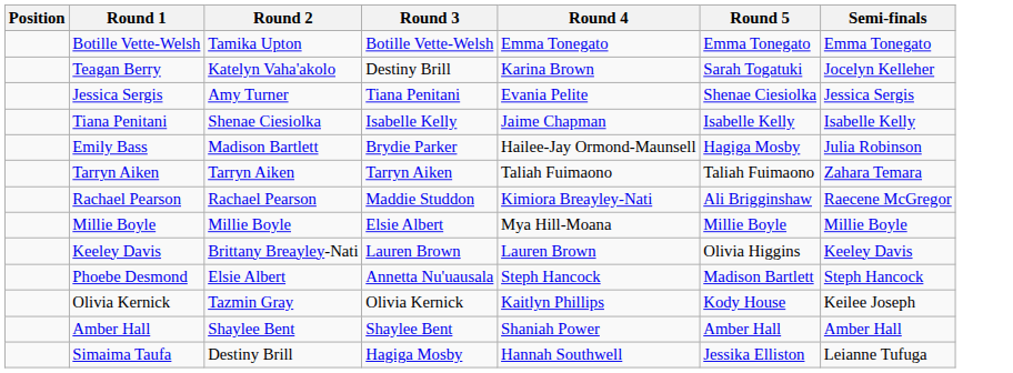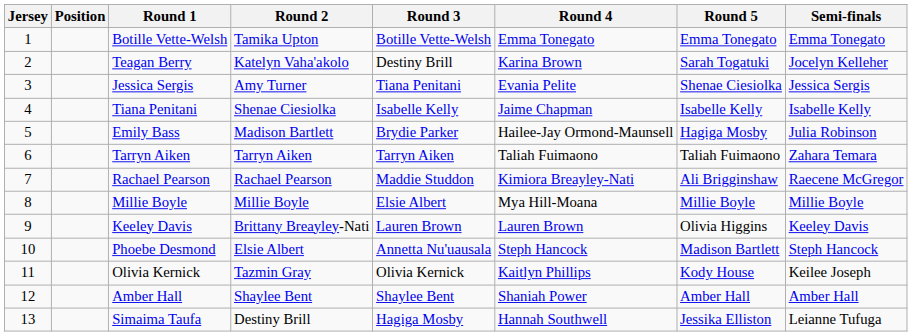+ column: Jersey | 1 | 2 | 3 | 4 | 5 | 6 | 7 | 8 | 9 | 10 | 11 | 12 | 13
